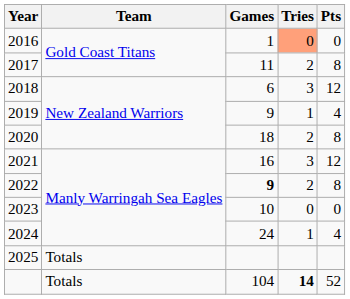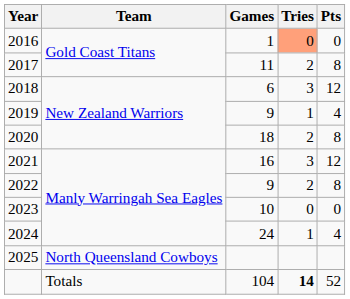2022 | Games: bold -> normal
2025 | Team: Totals -> North Queensland Cowboys
